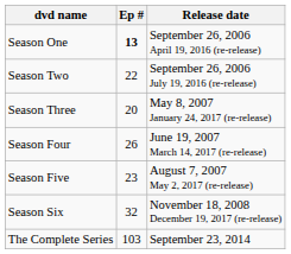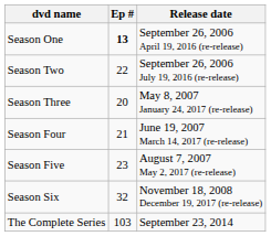Season Four | Ep #: 26 -> 21
